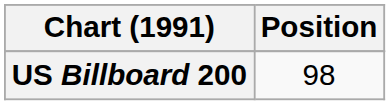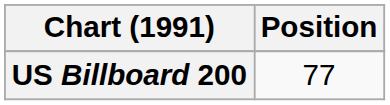US Billboard 200 | Position: 98 -> 77
